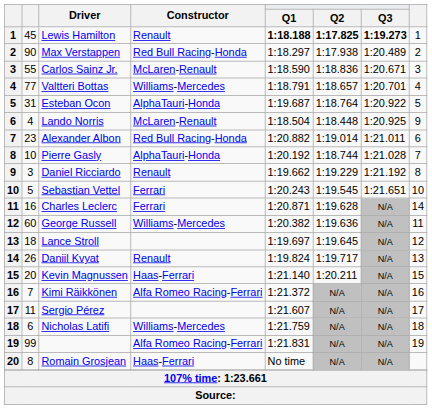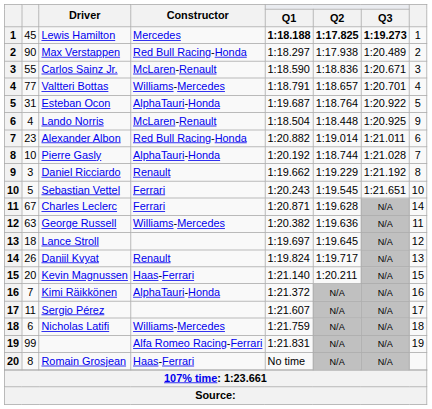Lewis Hamilton | Constructor: Renault -> Mercedes
Charles Leclerc | column 2: 16 -> 67
George Russell | column 2: 60 -> 63
Kimi Räikkönen | Constructor: Alfa Romeo Racing-Ferrari -> AlphaTauri-Honda
